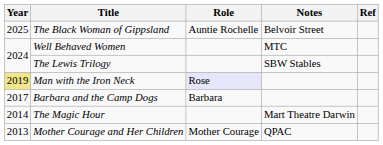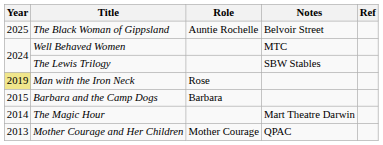Man with the Iron Neck | Role: lavender background -> no background
Barbara and the Camp Dogs | Year: 2017 -> 2015
